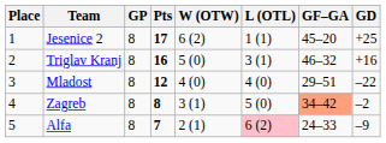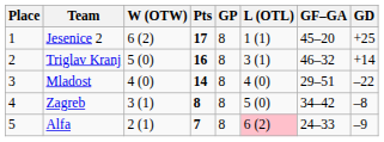columns swapped: GP <-> W (OTW)
Triglav Kranj | GD: +16 -> +14
Mladost | Pts: 12 -> 14
Zagreb | GF–GA: lightsalmon background -> no background
Zagreb | GD: –2 -> –8
